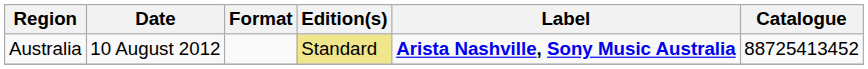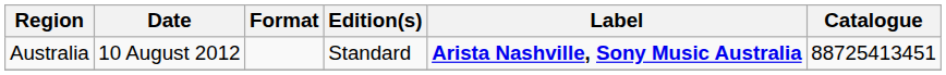Australia | Edition(s): khaki background -> no background
Australia | Catalogue: 88725413452 -> 88725413451
